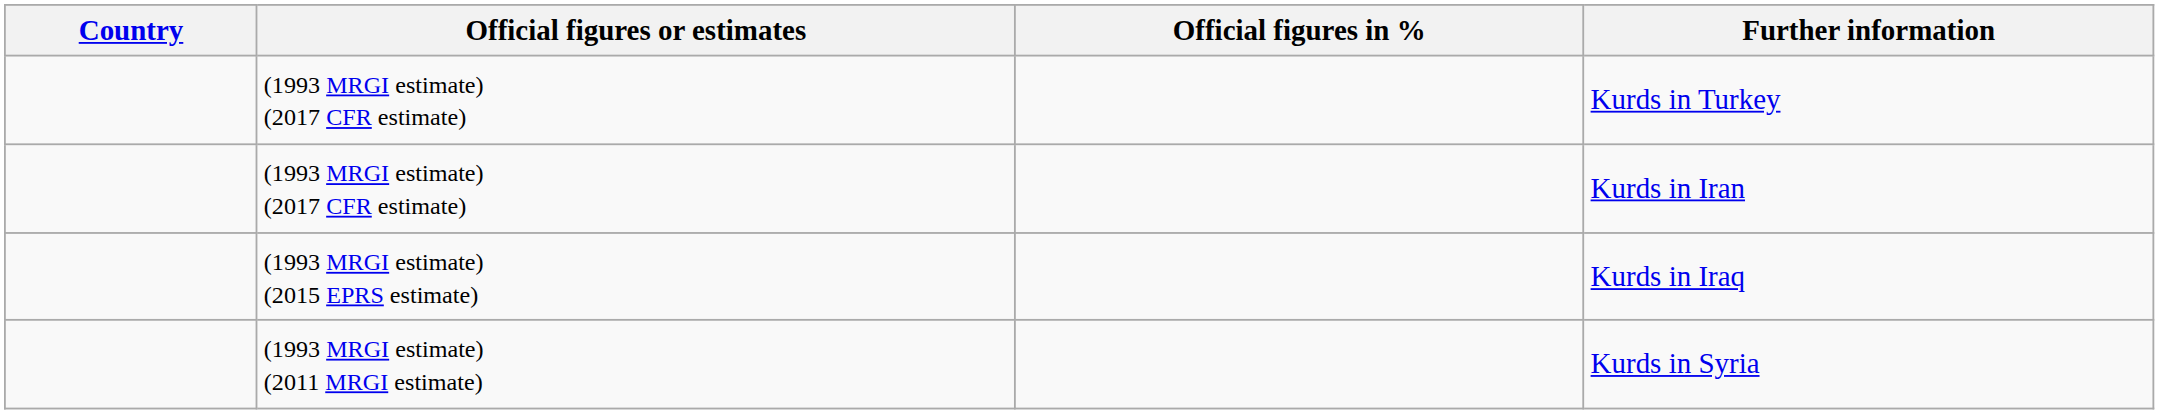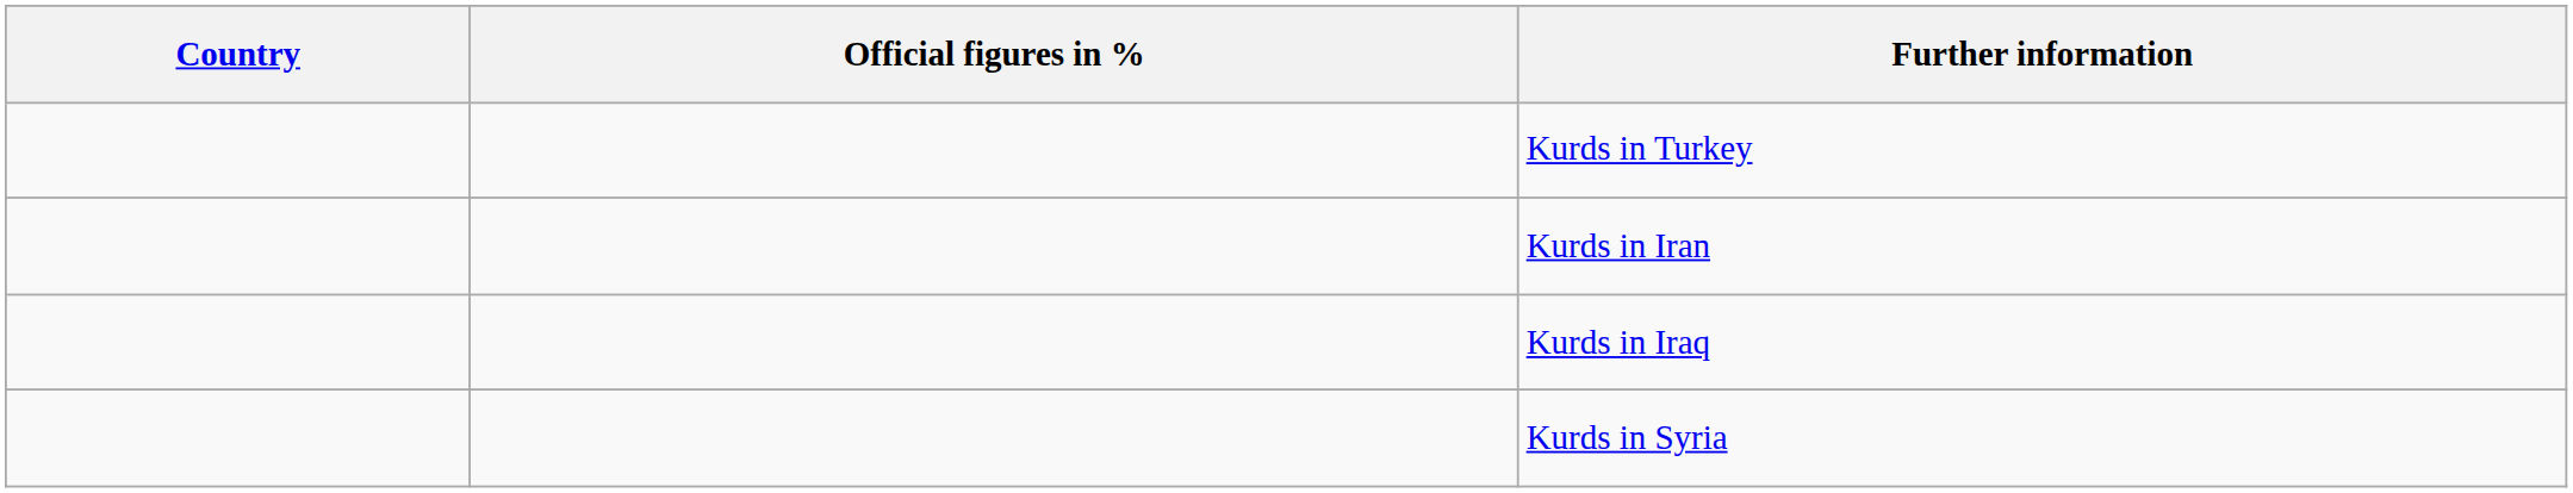- column: Official figures or estimates | (1993 MRGI estimate) (2017 CFR estimate) | (1993 MRGI estimate) (2017 CFR estimate) | (1993 MRGI estimate) (2015 EPRS estimate) | (1993 MRGI estimate) (2011 MRGI estimate)
